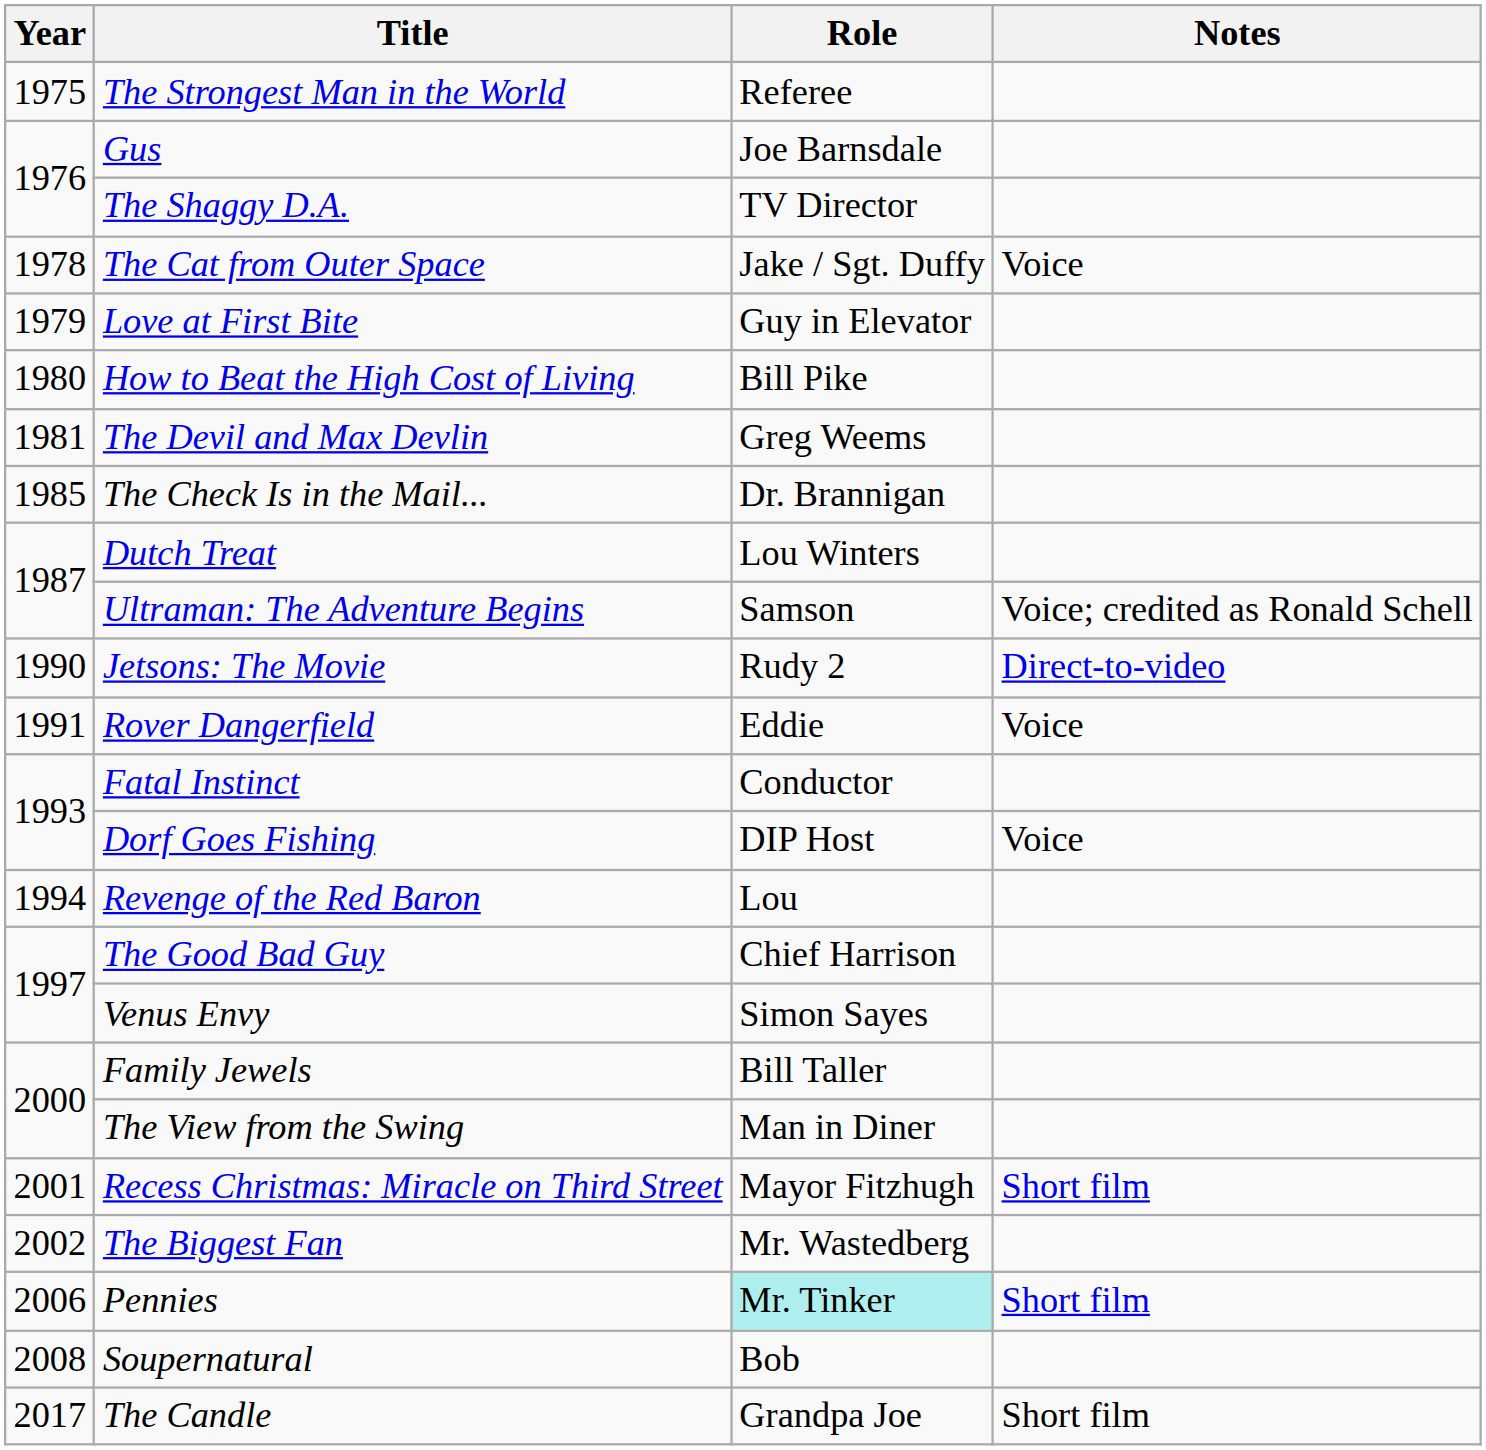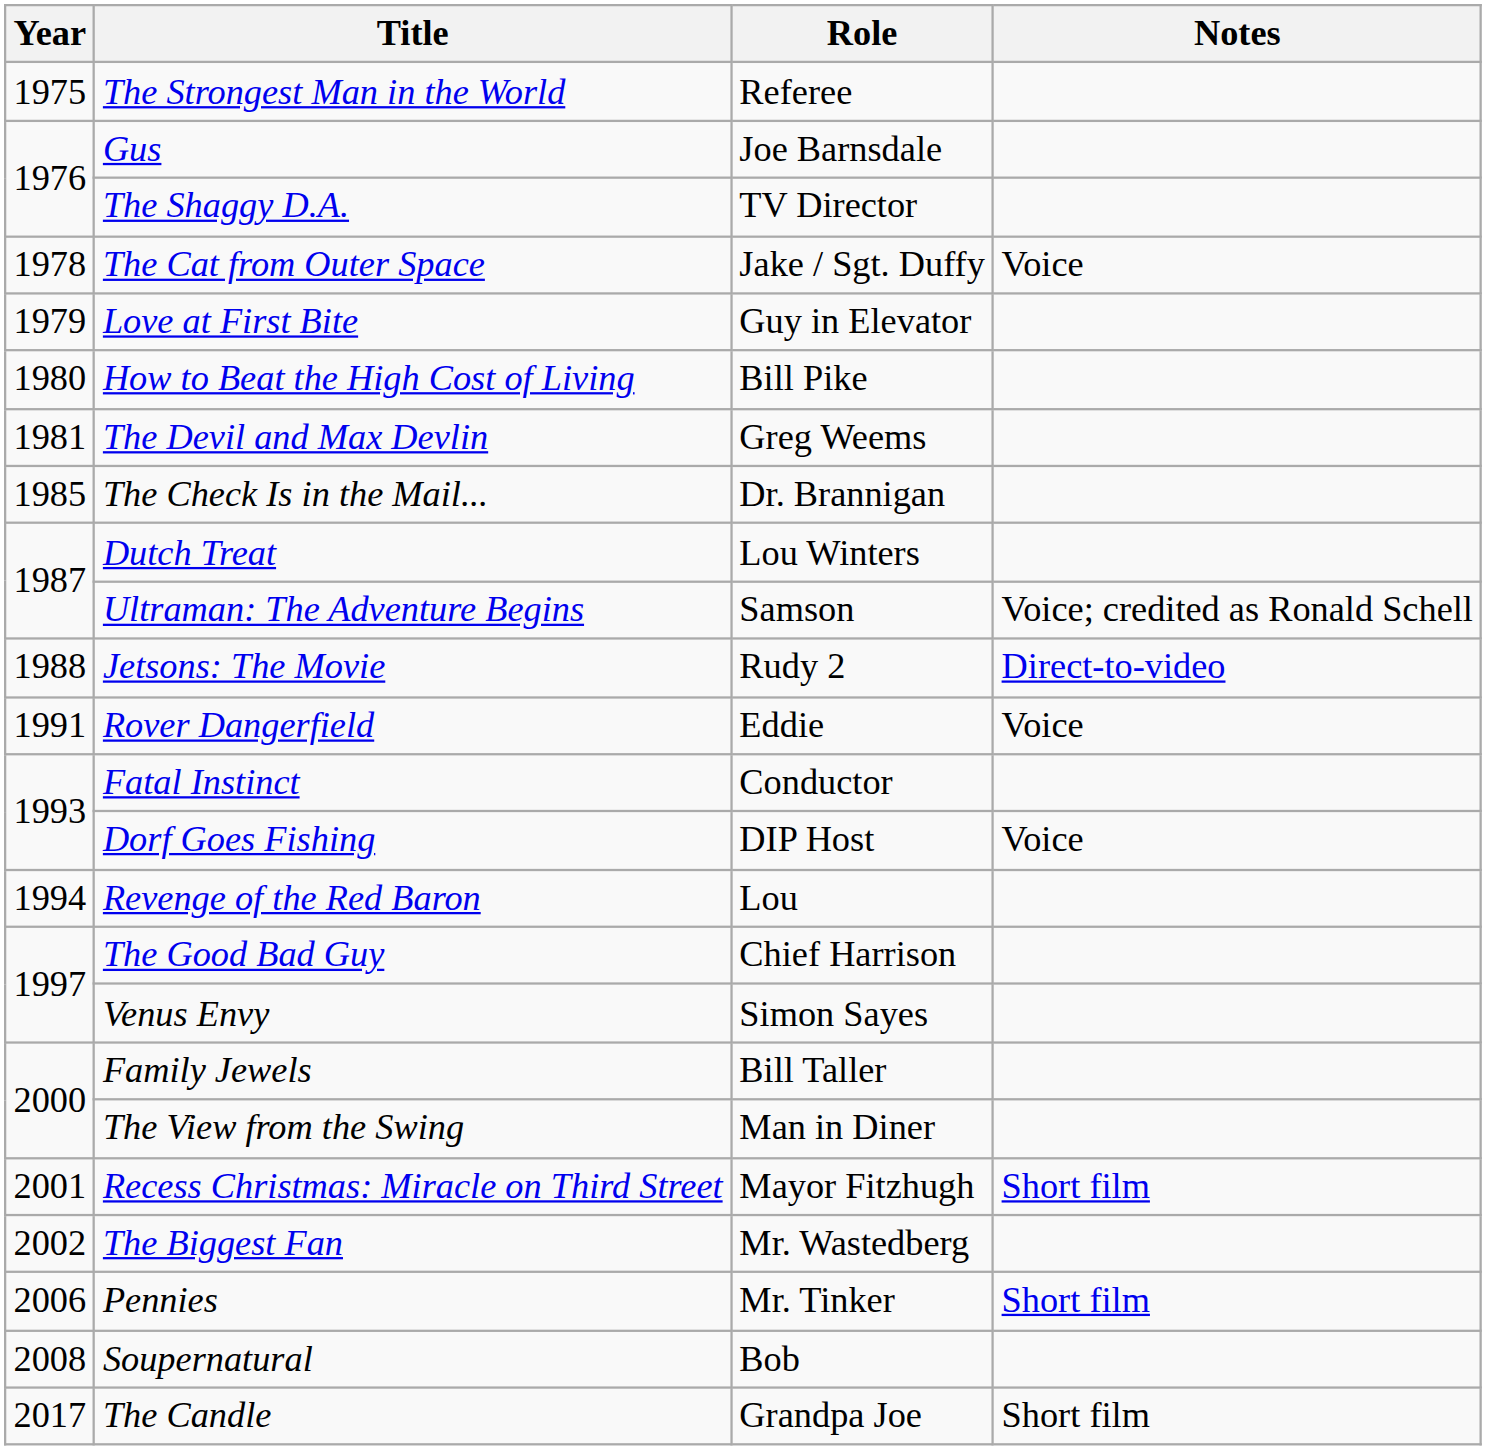Jetsons: The Movie | Year: 1990 -> 1988
Pennies | Role: paleturquoise background -> no background
